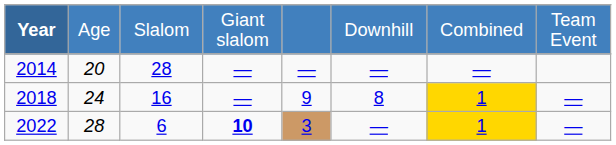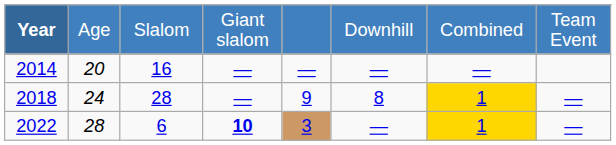2014 | column 3: 28 -> 16
2018 | column 3: 16 -> 28
